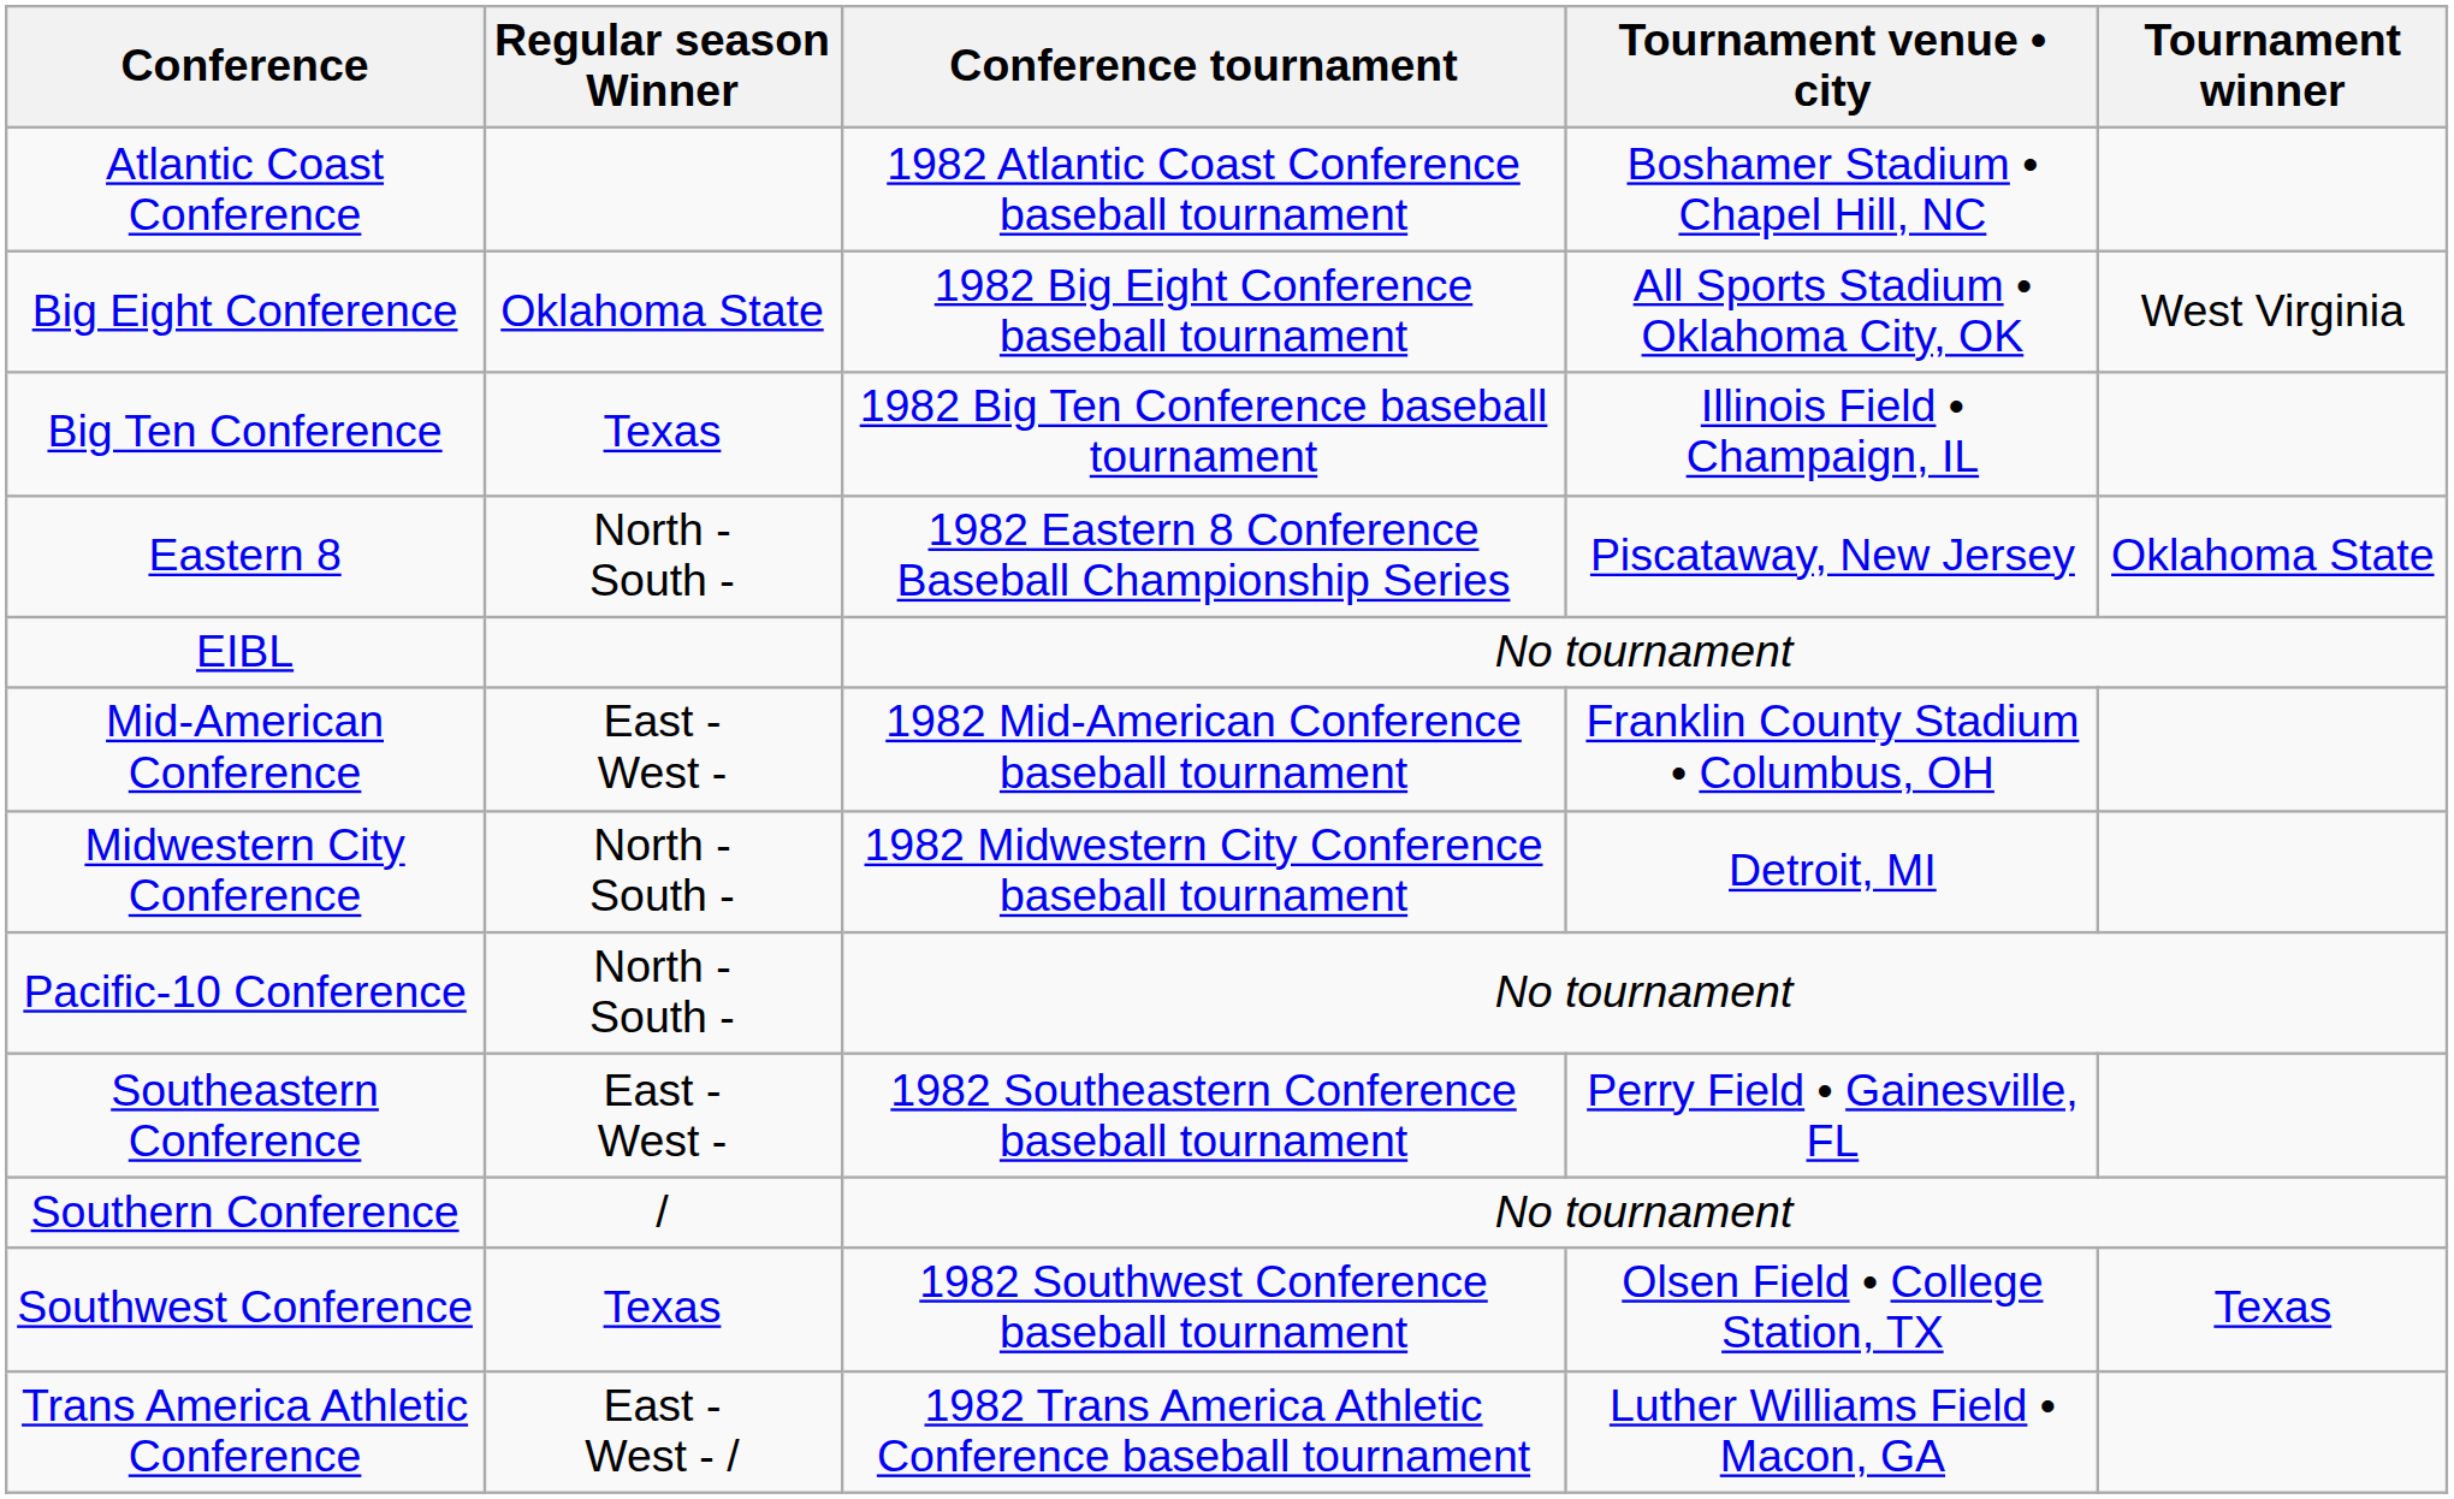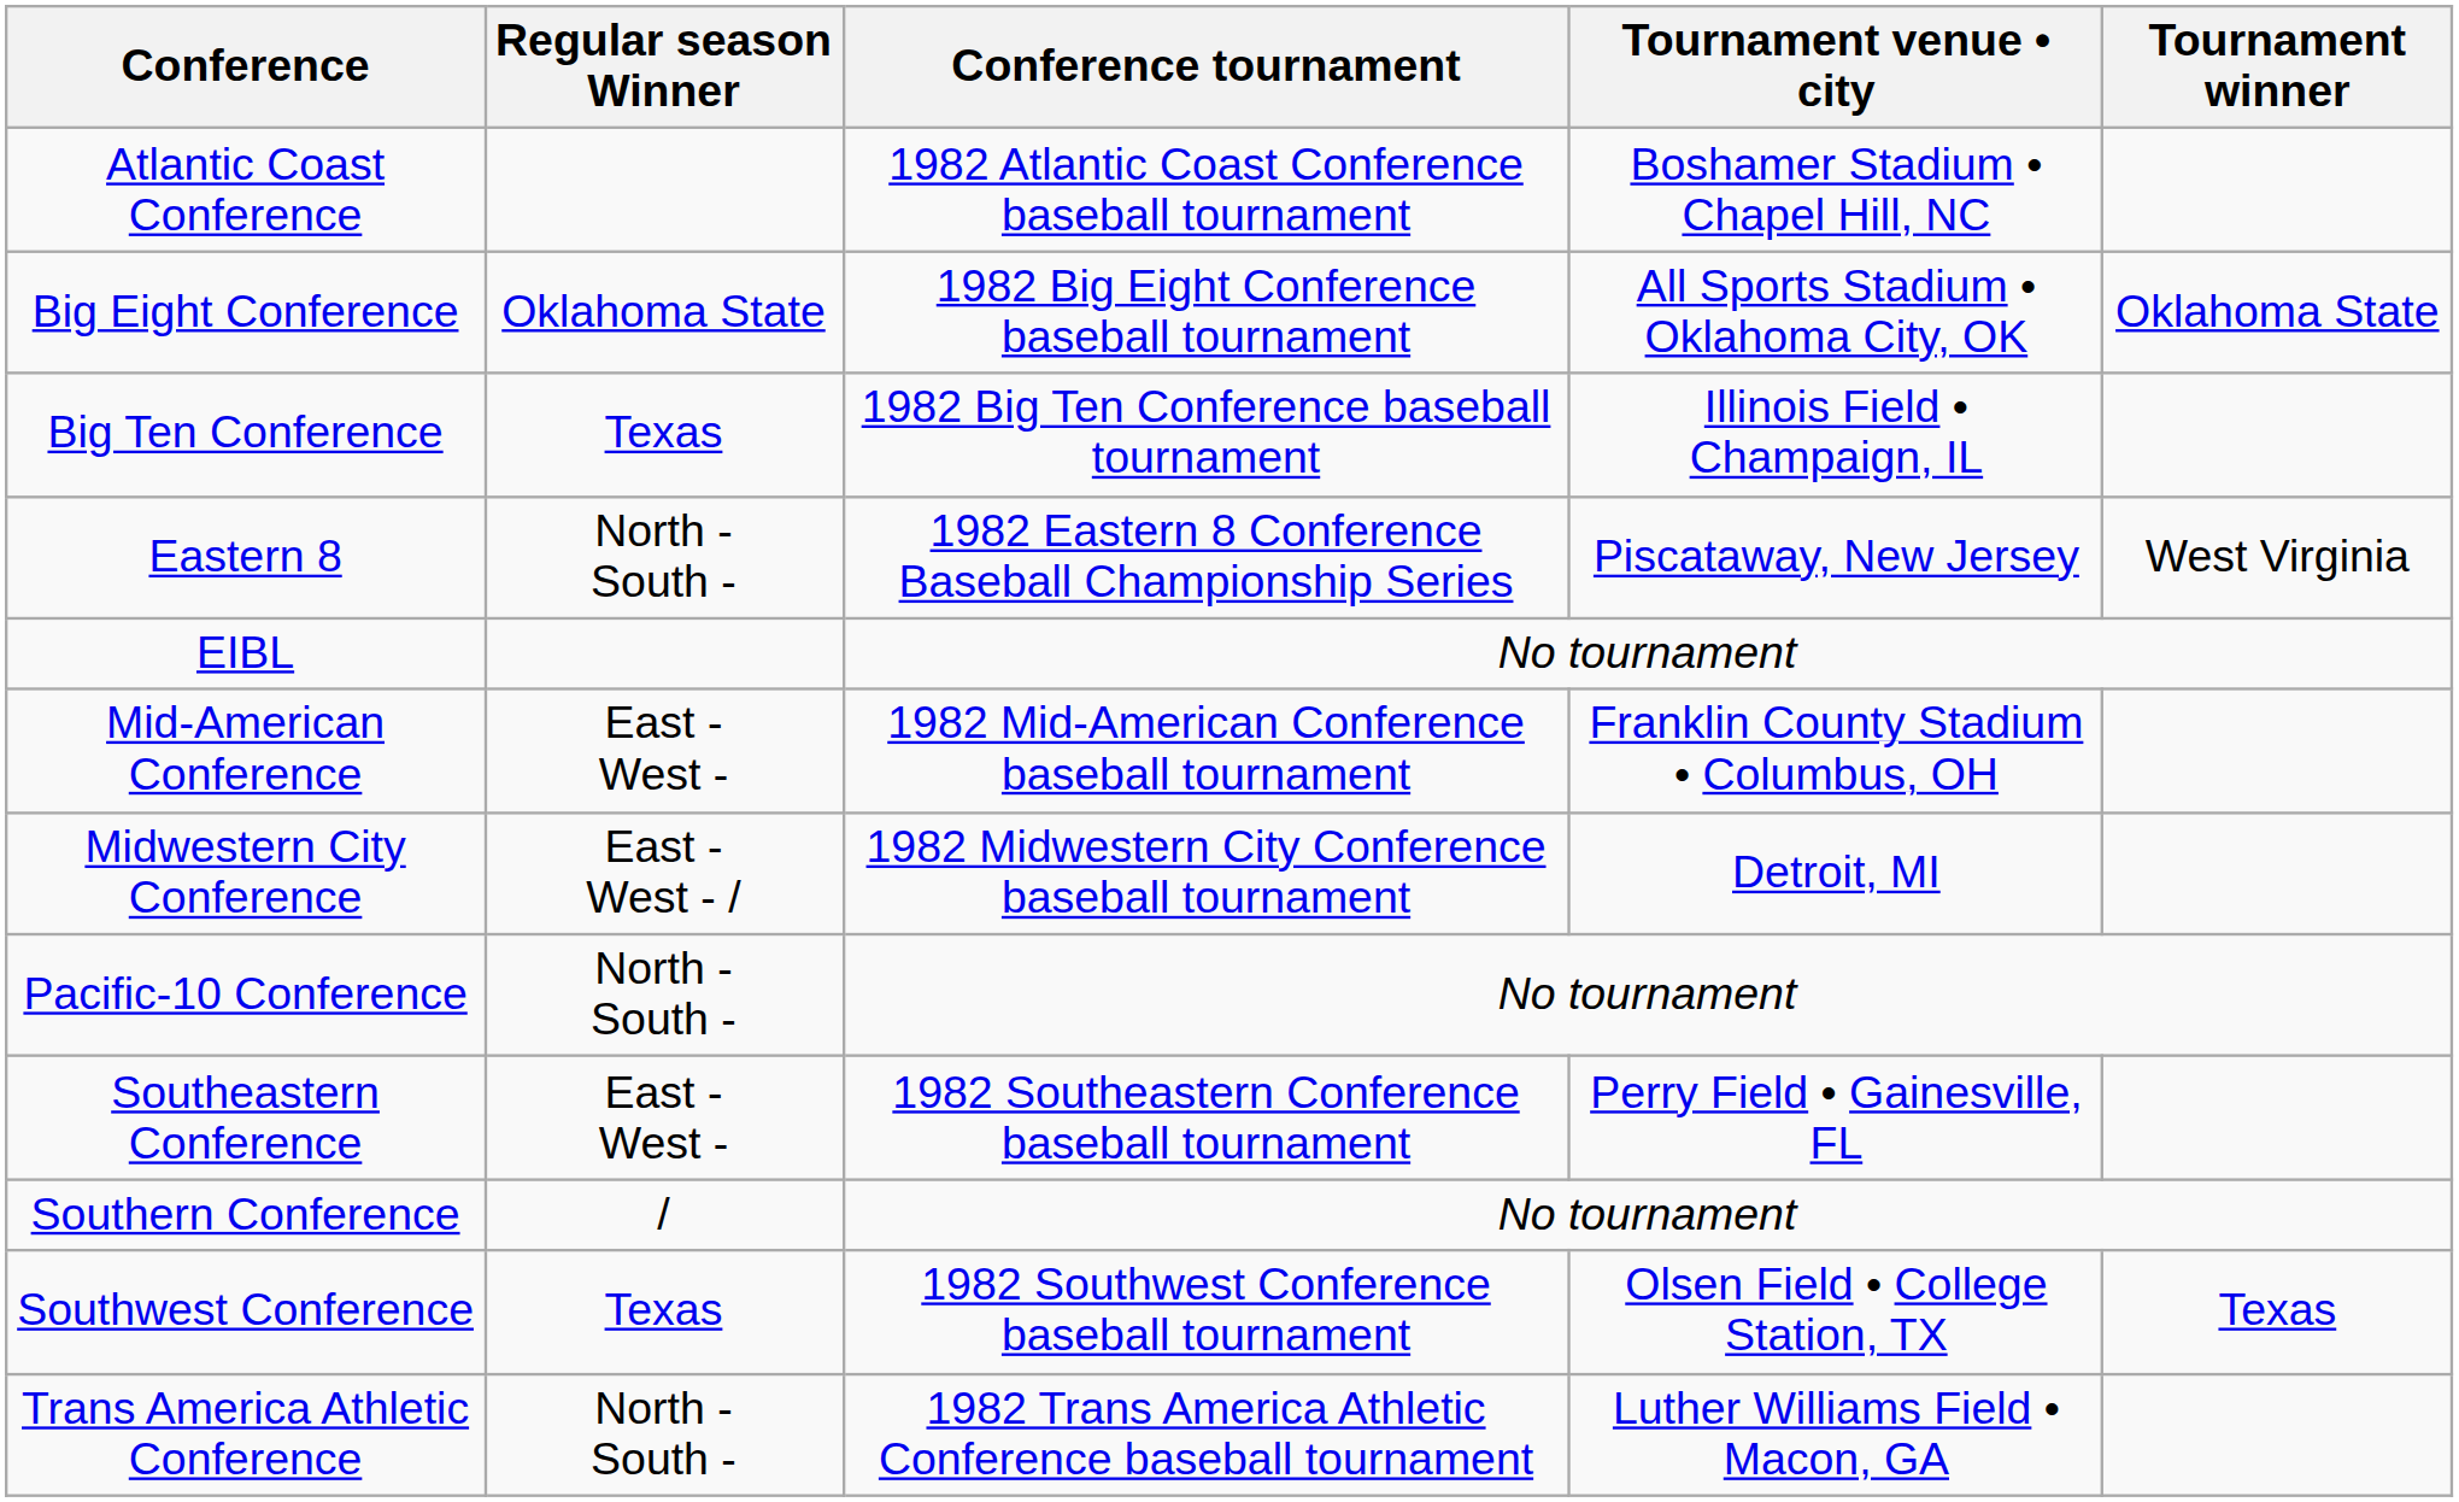Big Eight Conference | Tournament winner: West Virginia -> Oklahoma State
Eastern 8 | Tournament winner: Oklahoma State -> West Virginia
Midwestern City Conference | Regular season Winner: North - South - -> East - West - /
Trans America Athletic Conference | Regular season Winner: East - West - / -> North - South -
